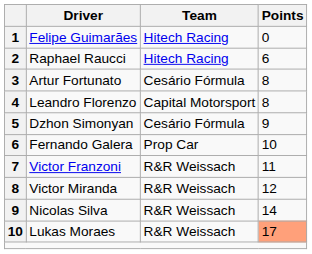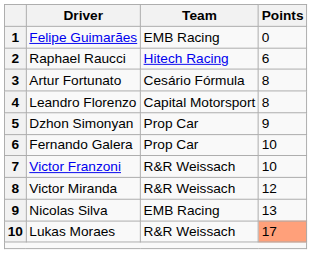Felipe Guimarães | Team: Hitech Racing -> EMB Racing
Dzhon Simonyan | Team: Cesário Fórmula -> Prop Car
Victor Franzoni | Points: 11 -> 10
Nicolas Silva | Team: R&R Weissach -> EMB Racing
Nicolas Silva | Points: 14 -> 13
